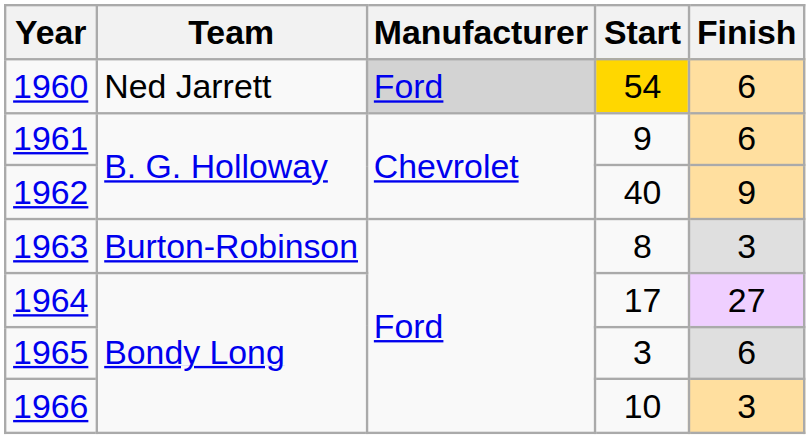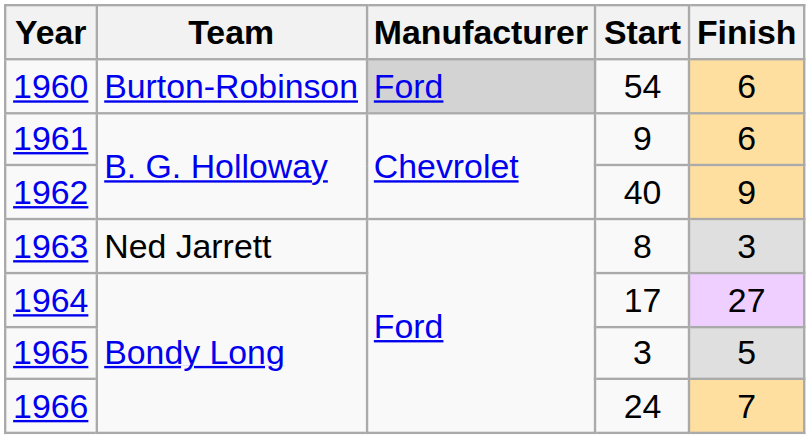1960 | Team: Ned Jarrett -> Burton-Robinson
1960 | Start: gold background -> no background
1963 | Team: Burton-Robinson -> Ned Jarrett
1965 | Finish: 6 -> 5
1966 | Start: 10 -> 24
1966 | Finish: 3 -> 7
